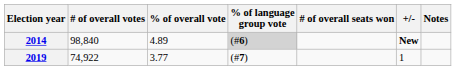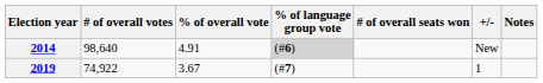2014 | # of overall votes: 98,840 -> 98,640
2014 | % of overall vote: 4.89 -> 4.91
2014 | +/-: bold -> normal
2019 | % of overall vote: 3.77 -> 3.67
